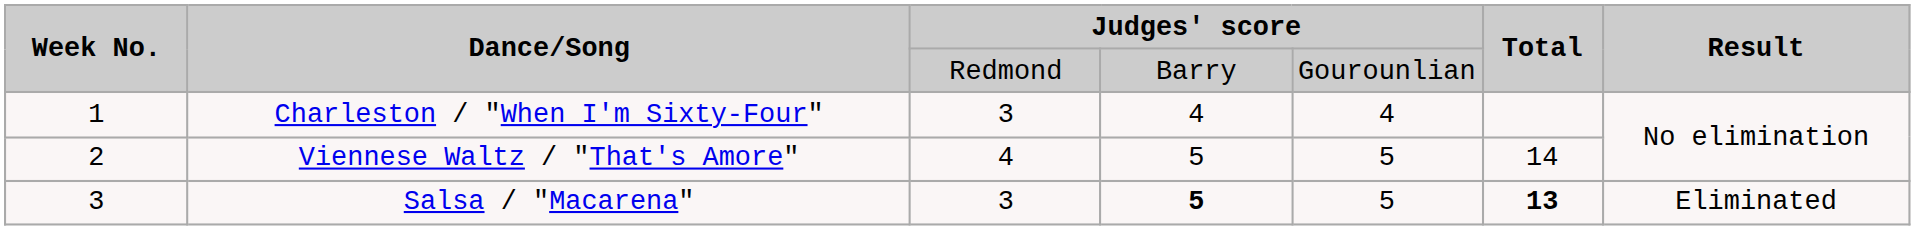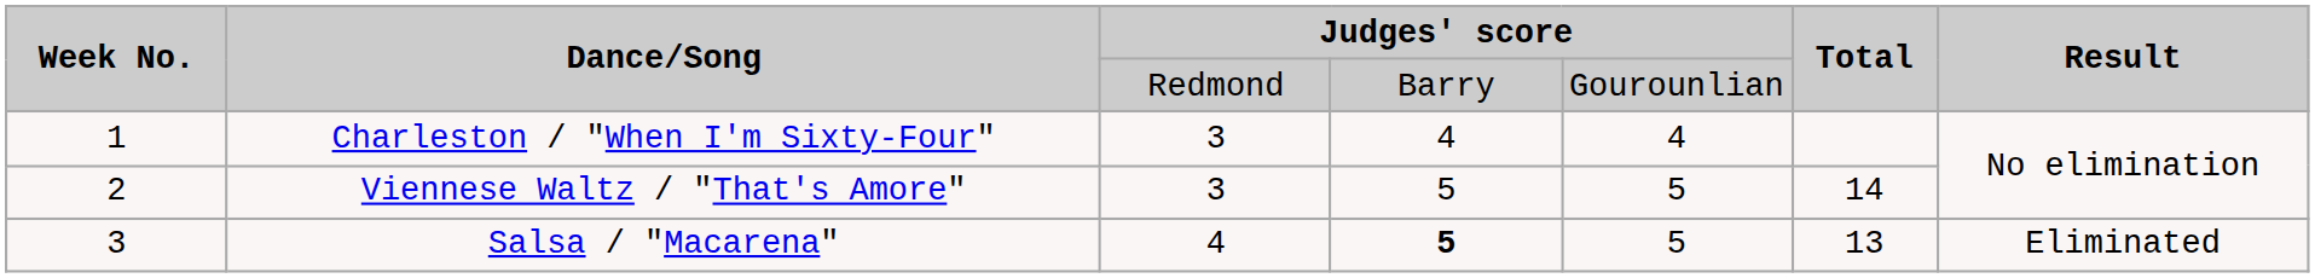Viennese Waltz / "That's Amore" | column 3: 4 -> 3
Salsa / "Macarena" | column 3: 3 -> 4
Salsa / "Macarena" | Total: bold -> normal
